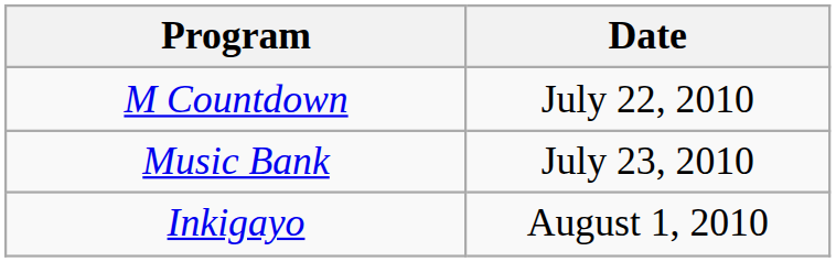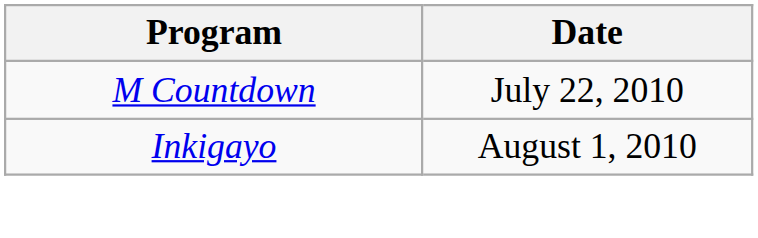- row: Music Bank | July 23, 2010
